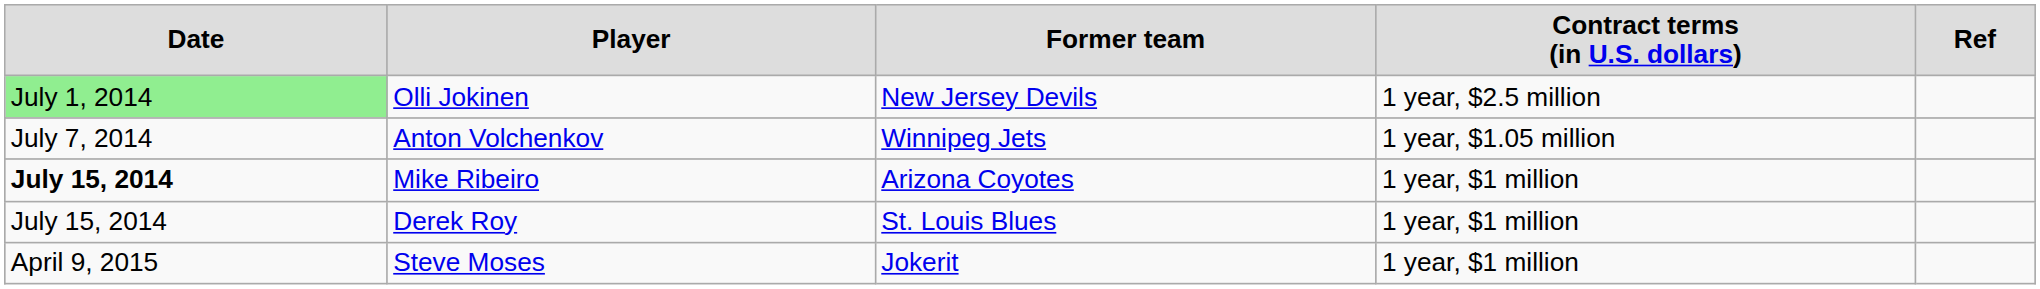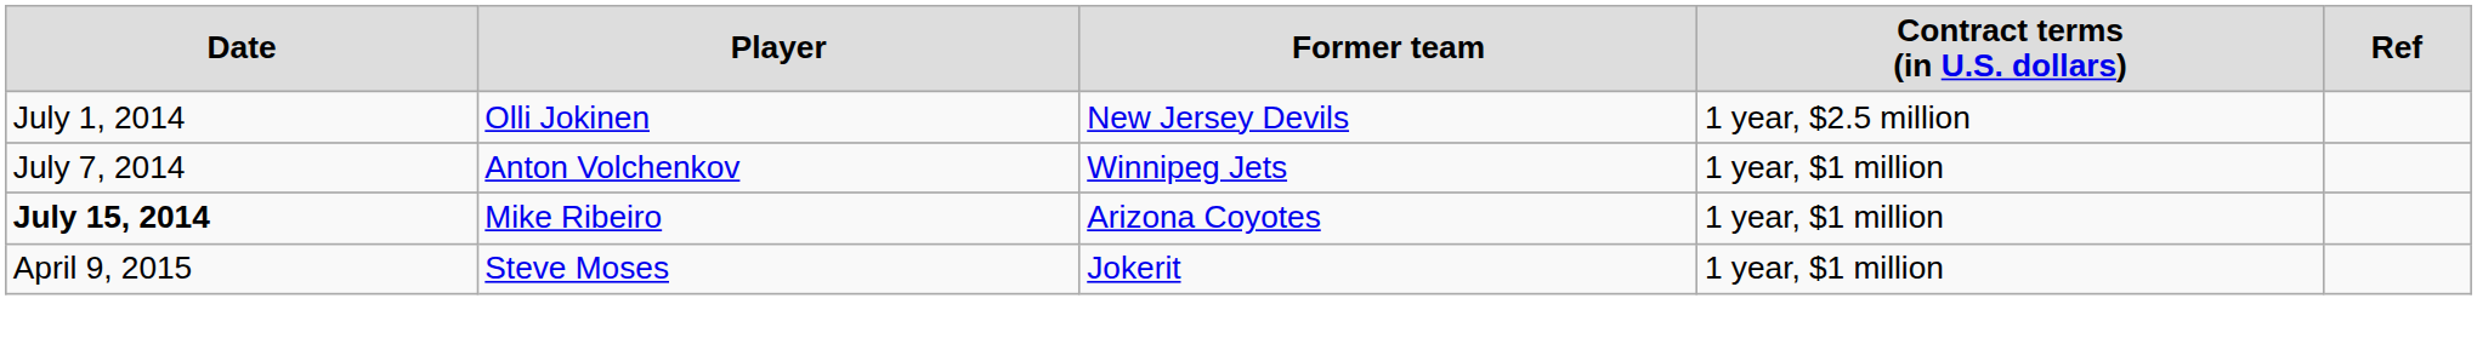Olli Jokinen | column 1: lightgreen background -> no background
Anton Volchenkov | column 4: 1 year, $1.05 million -> 1 year, $1 million
- row: July 15, 2014 | Derek Roy | St. Louis Blues | 1 year, $1 million
